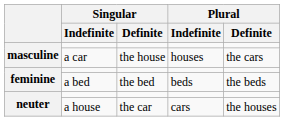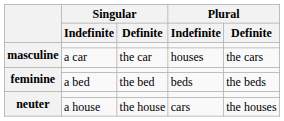a car | Singular / Definite: the house -> the car
a house | Singular / Definite: the car -> the house
